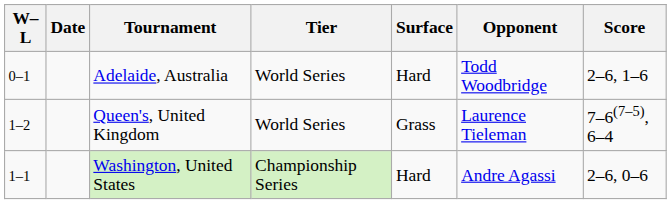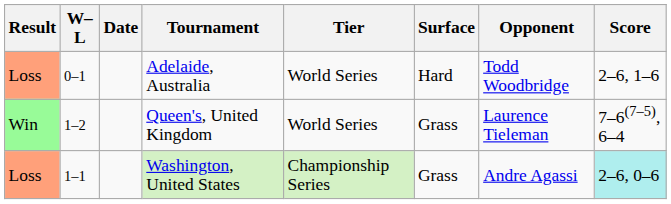+ column: Result | Loss | Win | Loss
Washington, United States | Surface: Hard -> Grass
Washington, United States | Score: no background -> paleturquoise background
